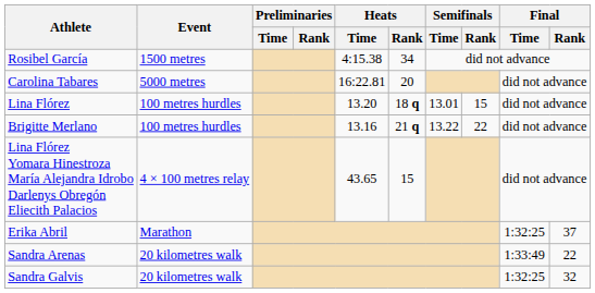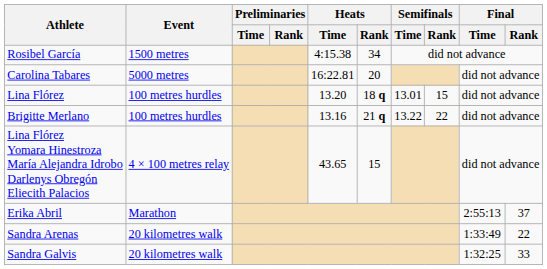Erika Abril | Final / Time: 1:32:25 -> 2:55:13
Sandra Galvis | Final / Rank: 32 -> 33
